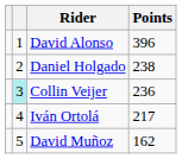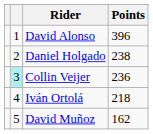Iván Ortolá | Points: 217 -> 218
